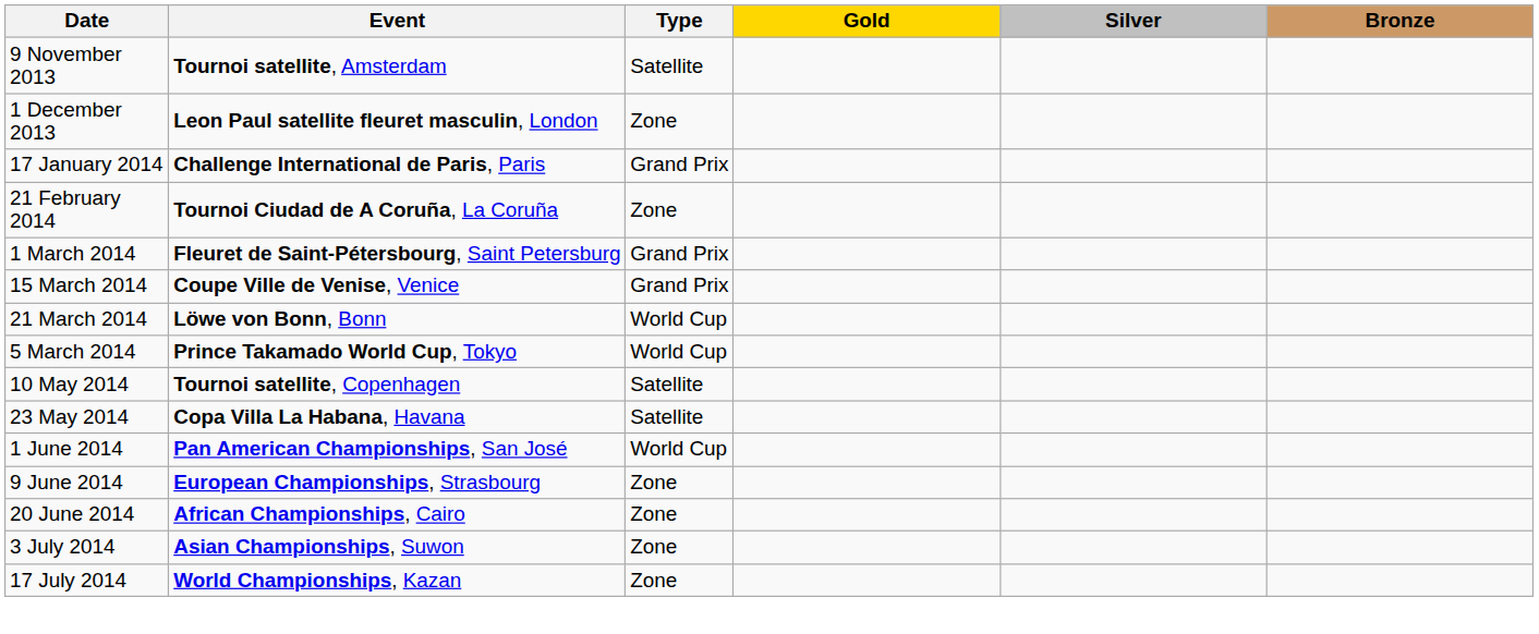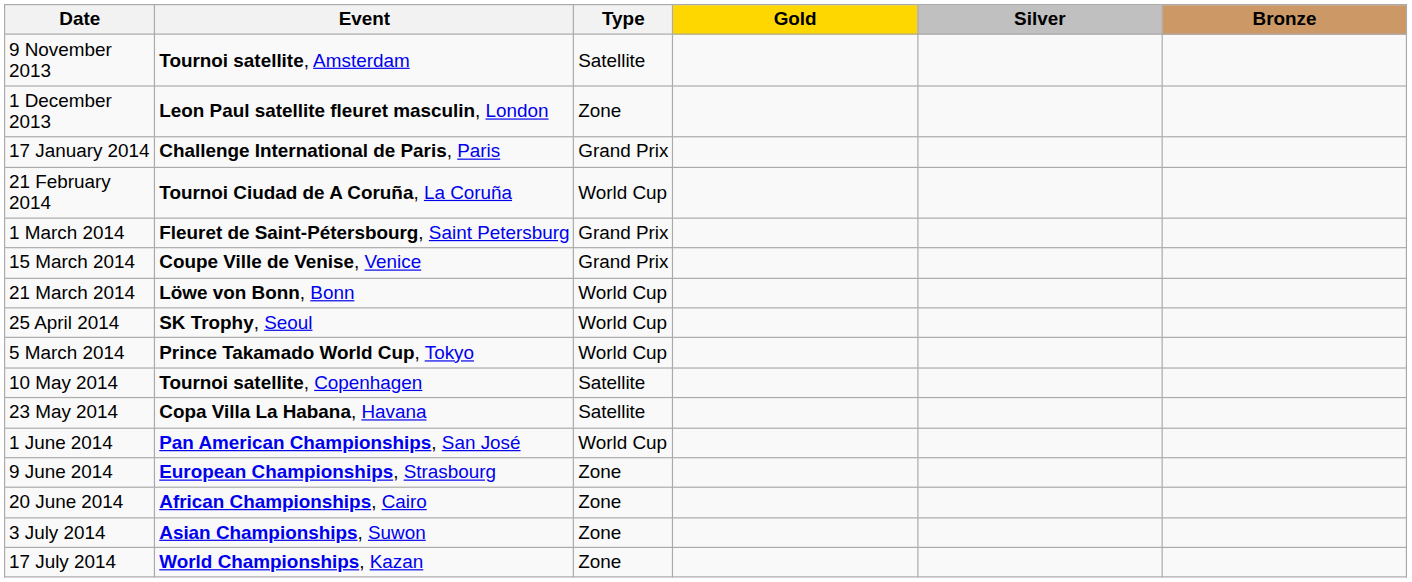21 February 2014 | Type: Zone -> World Cup
+ row: 25 April 2014 | SK Trophy, Seoul | World Cup
